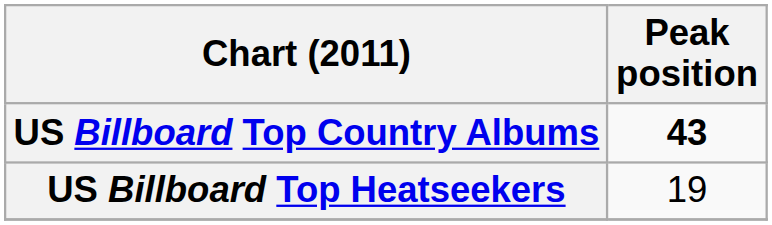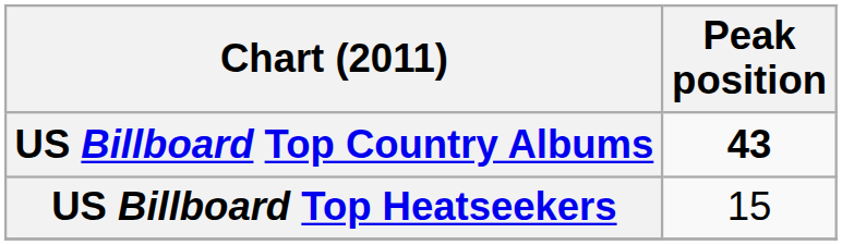US Billboard Top Heatseekers | Peak position: 19 -> 15
